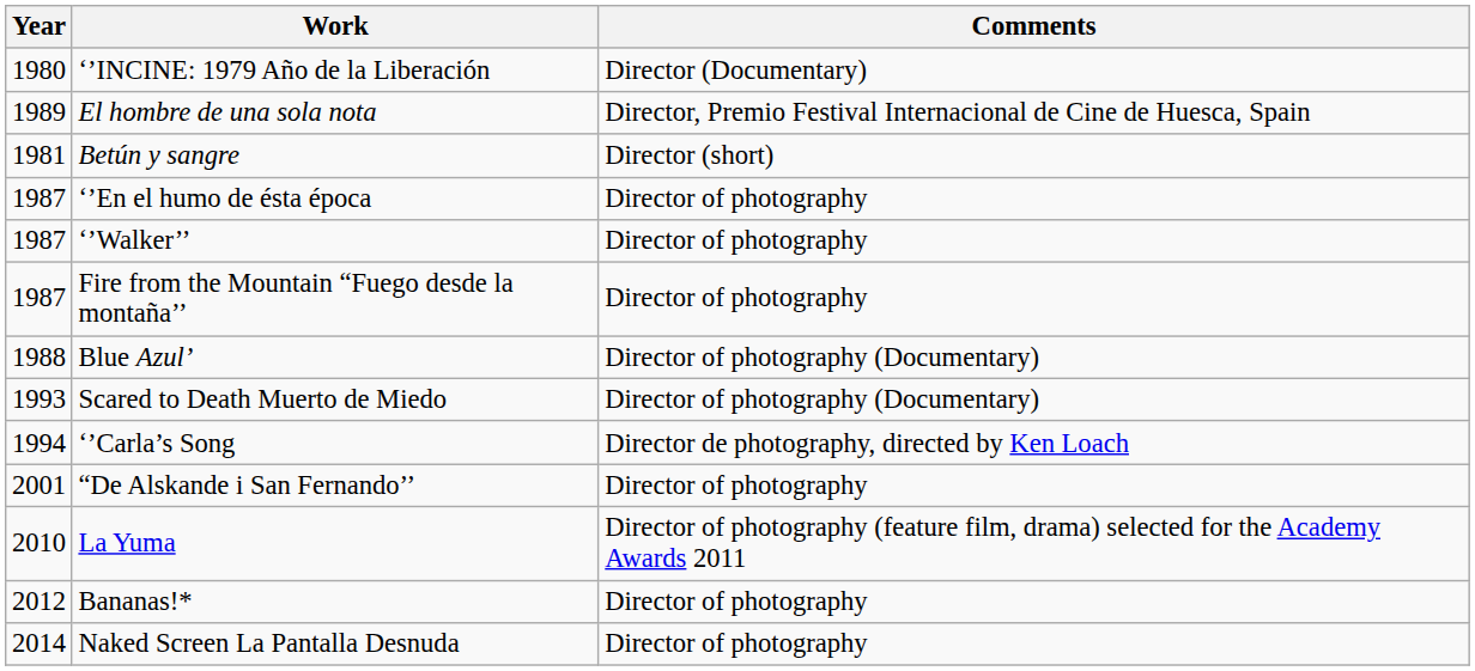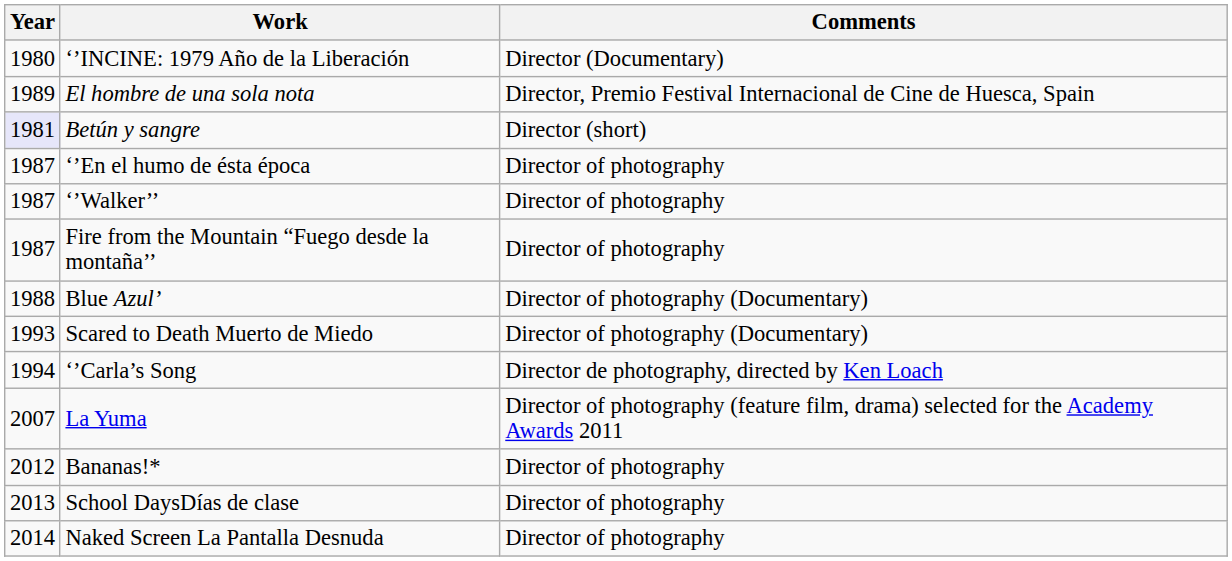Betún y sangre | Year: no background -> lavender background
- row: 2001 | “De Alskande i San Fernando’’ | Director of photography
La Yuma | Year: 2010 -> 2007
+ row: 2013 | School DaysDías de clase | Director of photography
